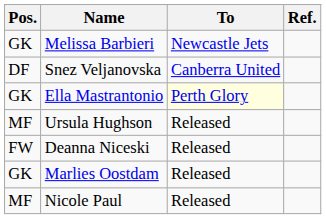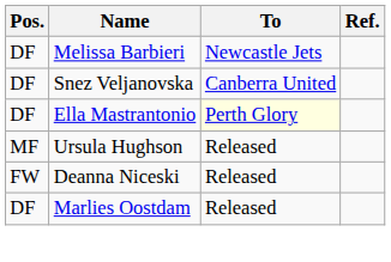Melissa Barbieri | Pos.: GK -> DF
Ella Mastrantonio | Pos.: GK -> DF
Marlies Oostdam | Pos.: GK -> DF
- row: MF | Nicole Paul | Released
